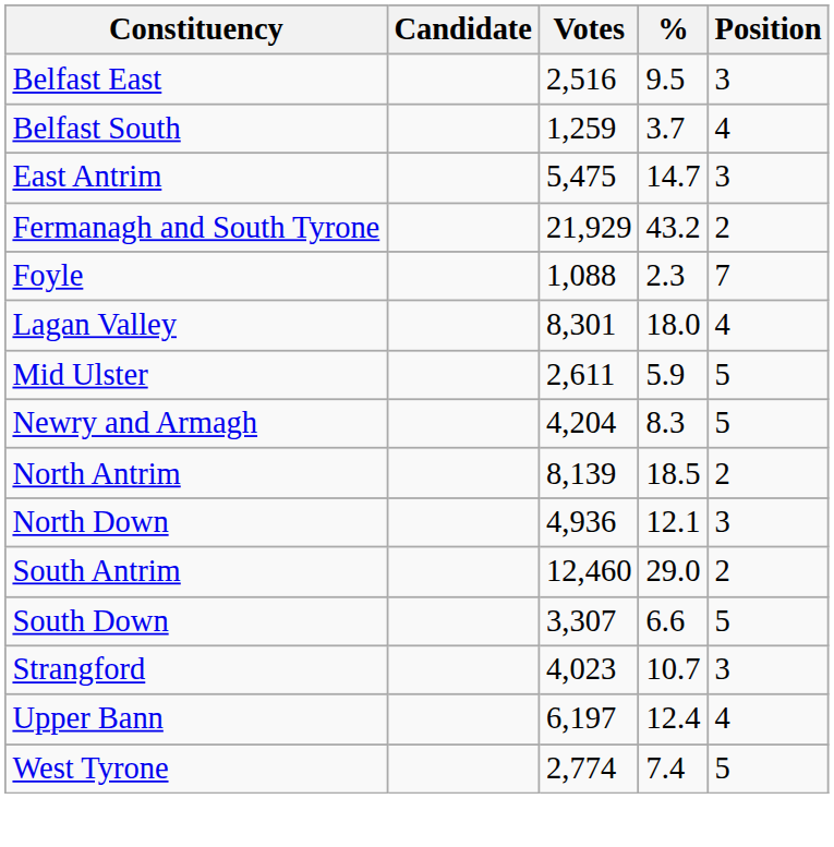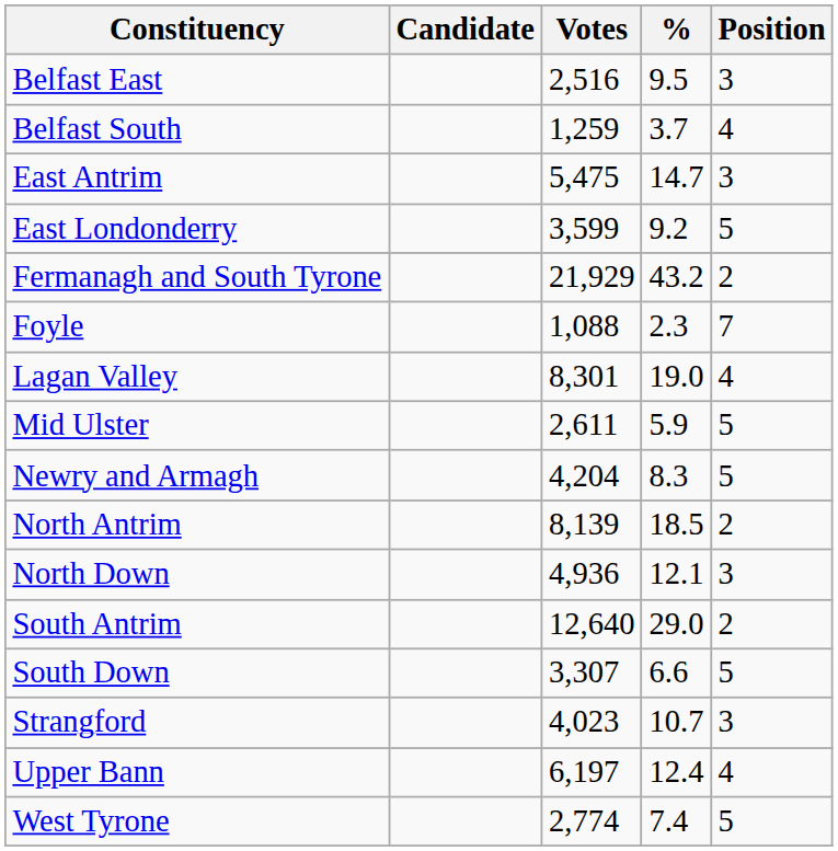+ row: East Londonderry | 3,599 | 9.2 | 5
Lagan Valley | %: 18.0 -> 19.0
South Antrim | Votes: 12,460 -> 12,640
